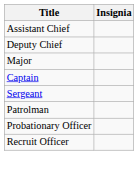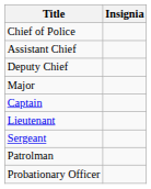+ row: Chief of Police
+ row: Lieutenant
- row: Recruit Officer
